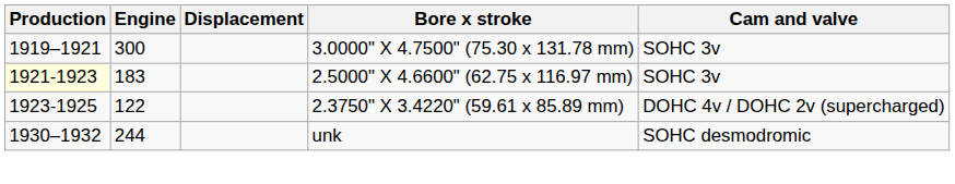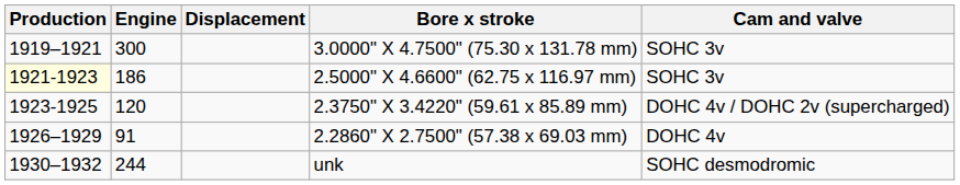2.5000" X 4.6600" (62.75 x 116.97 mm) | Engine: 183 -> 186
2.3750" X 3.4220" (59.61 x 85.89 mm) | Engine: 122 -> 120
+ row: 1926–1929 | 91 | 2.2860" X 2.7500" (57.38 x 69.03 mm) | DOHC 4v
